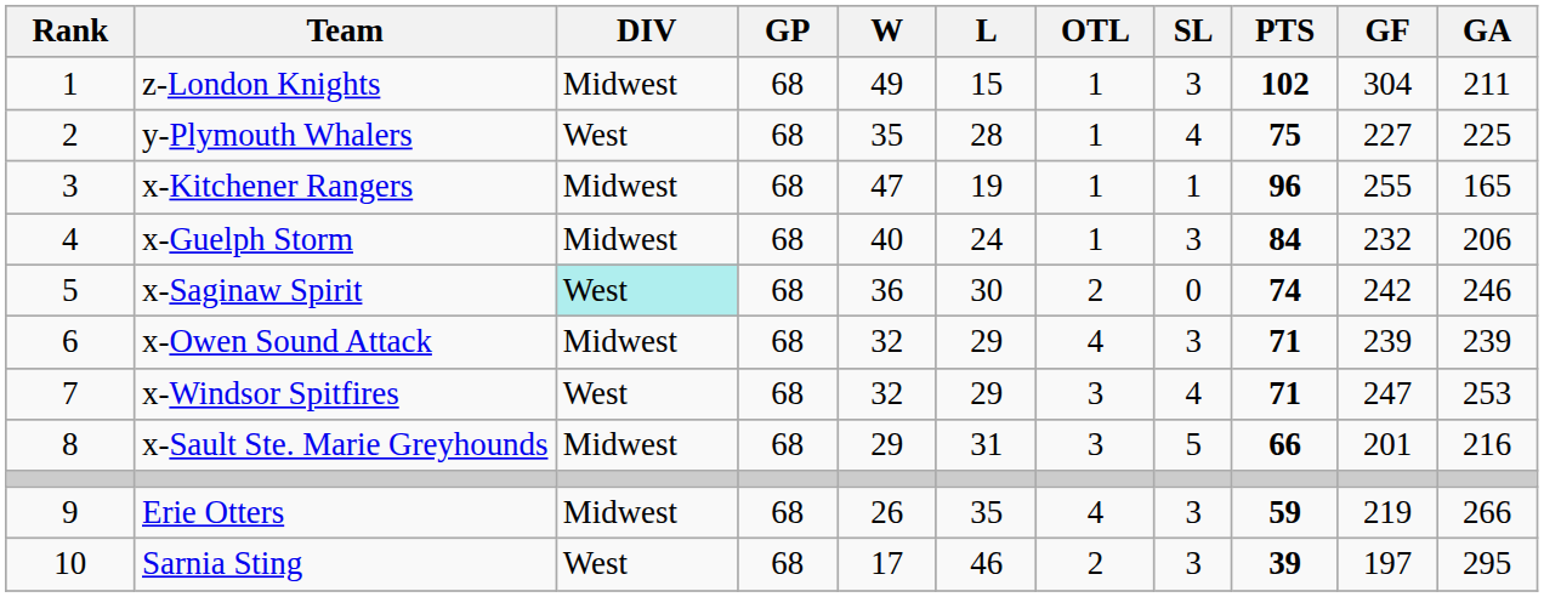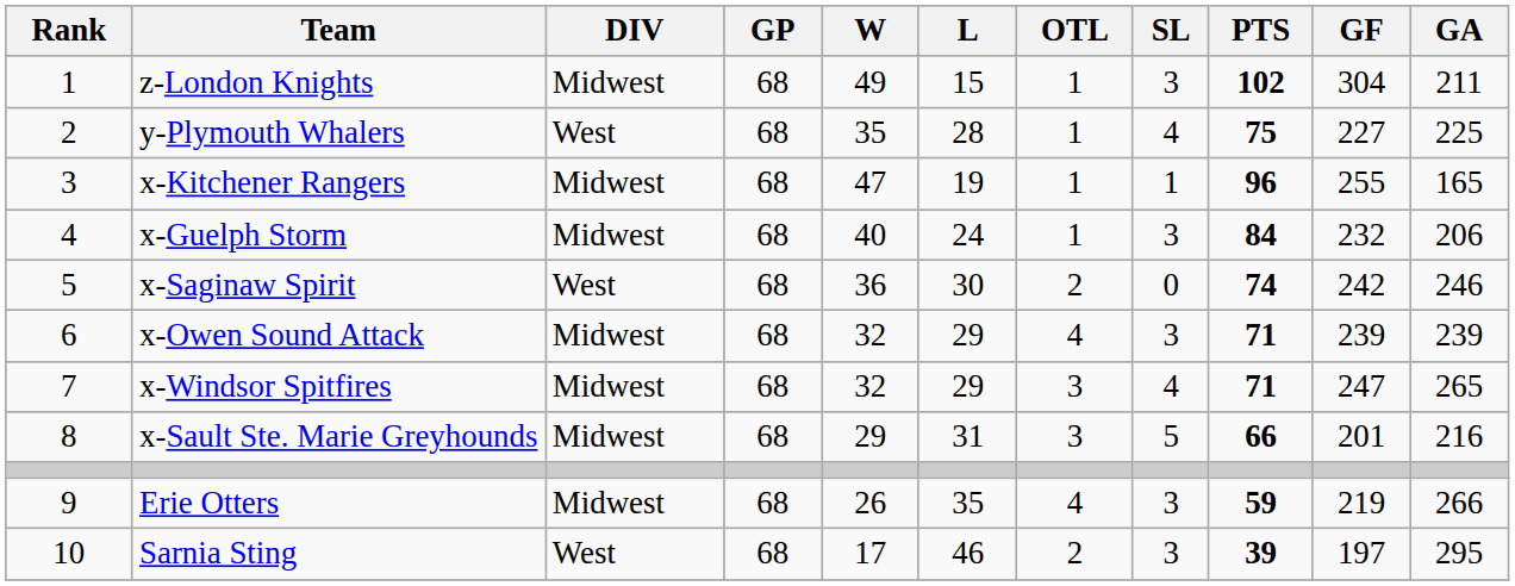x-Saginaw Spirit | DIV: paleturquoise background -> no background
x-Windsor Spitfires | DIV: West -> Midwest
x-Windsor Spitfires | GA: 253 -> 265
